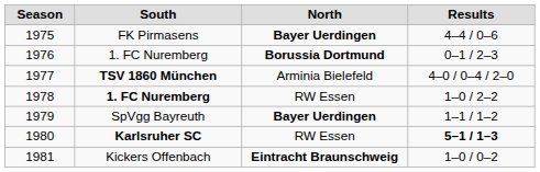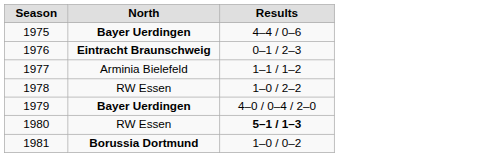- column: South | FK Pirmasens | 1. FC Nuremberg | TSV 1860 München | 1. FC Nuremberg | SpVgg Bayreuth | Karlsruher SC | Kickers Offenbach
1976 | North: Borussia Dortmund -> Eintracht Braunschweig
1977 | Results: 4–0 / 0–4 / 2–0 -> 1–1 / 1–2
1979 | Results: 1–1 / 1–2 -> 4–0 / 0–4 / 2–0
1981 | North: Eintracht Braunschweig -> Borussia Dortmund
